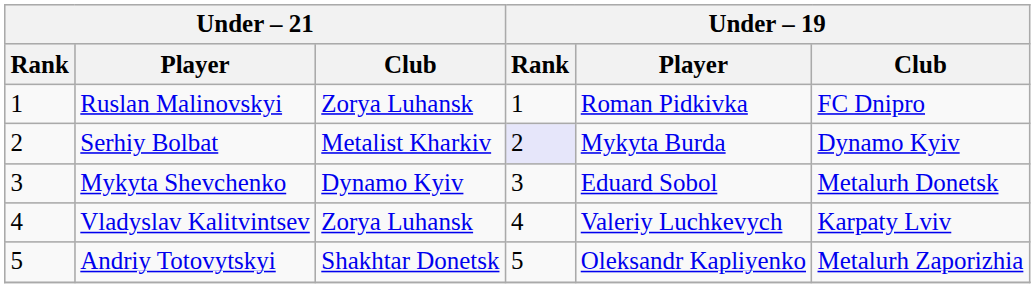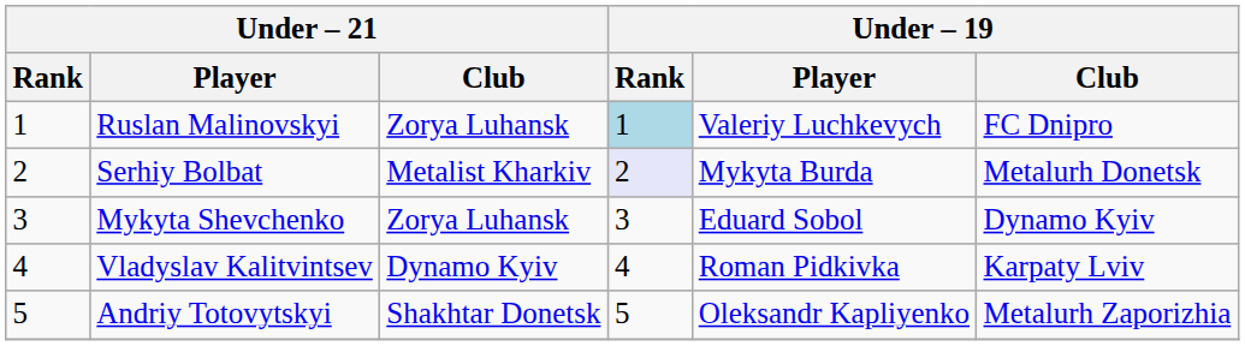Ruslan Malinovskyi | Under – 19 / Rank: no background -> lightblue background
Ruslan Malinovskyi | Under – 19 / Player: Roman Pidkivka -> Valeriy Luchkevych
Serhiy Bolbat | Under – 19 / Club: Dynamo Kyiv -> Metalurh Donetsk
Mykyta Shevchenko | Under – 21 / Club: Dynamo Kyiv -> Zorya Luhansk
Mykyta Shevchenko | Under – 19 / Club: Metalurh Donetsk -> Dynamo Kyiv
Vladyslav Kalitvintsev | Under – 21 / Club: Zorya Luhansk -> Dynamo Kyiv
Vladyslav Kalitvintsev | Under – 19 / Player: Valeriy Luchkevych -> Roman Pidkivka
